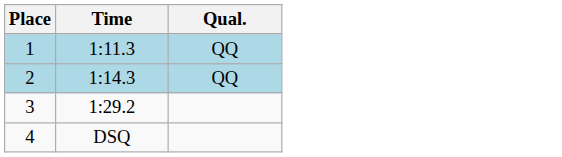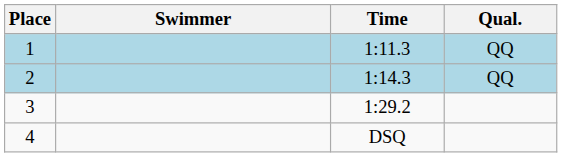+ column: Swimmer
